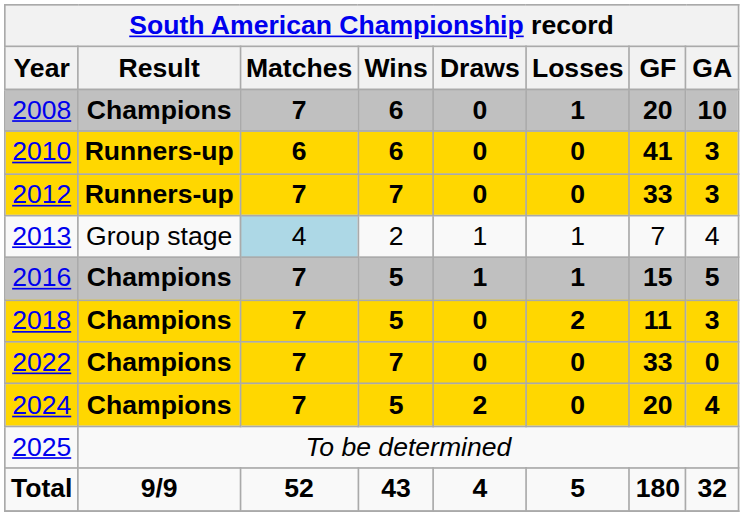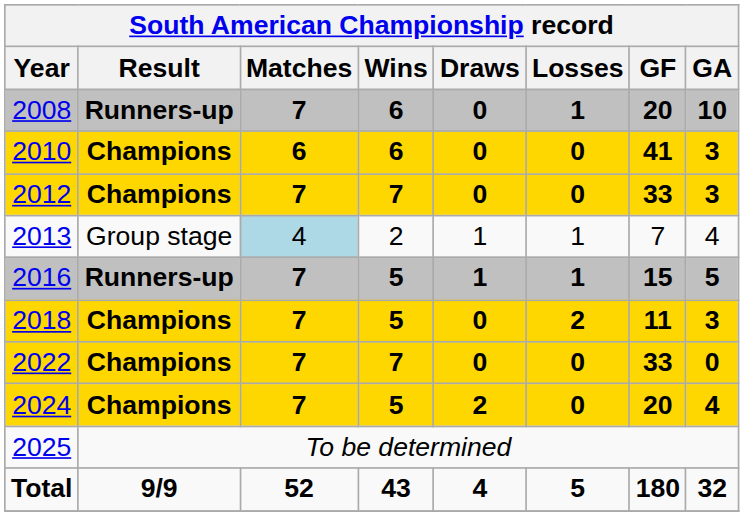2008 | Result: Champions -> Runners-up
2010 | Result: Runners-up -> Champions
2012 | Result: Runners-up -> Champions
2016 | Result: Champions -> Runners-up
